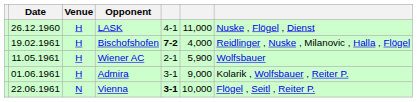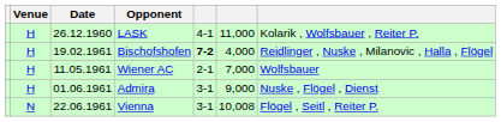columns swapped: Date <-> Venue
LASK | column 7: Nuske , Flögel , Dienst -> Kolarik , Wolfsbauer , Reiter P.
Wiener AC | column 6: 5,900 -> 7,000
Admira | column 7: Kolarik , Wolfsbauer , Reiter P. -> Nuske , Flögel , Dienst
Vienna | column 5: bold -> normal
Vienna | column 6: 10,000 -> 10,008
